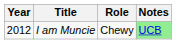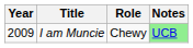I am Muncie | Year: 2012 -> 2009
